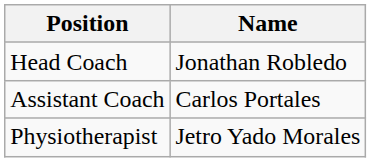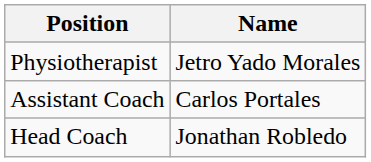rows swapped: Head Coach <-> Physiotherapist
